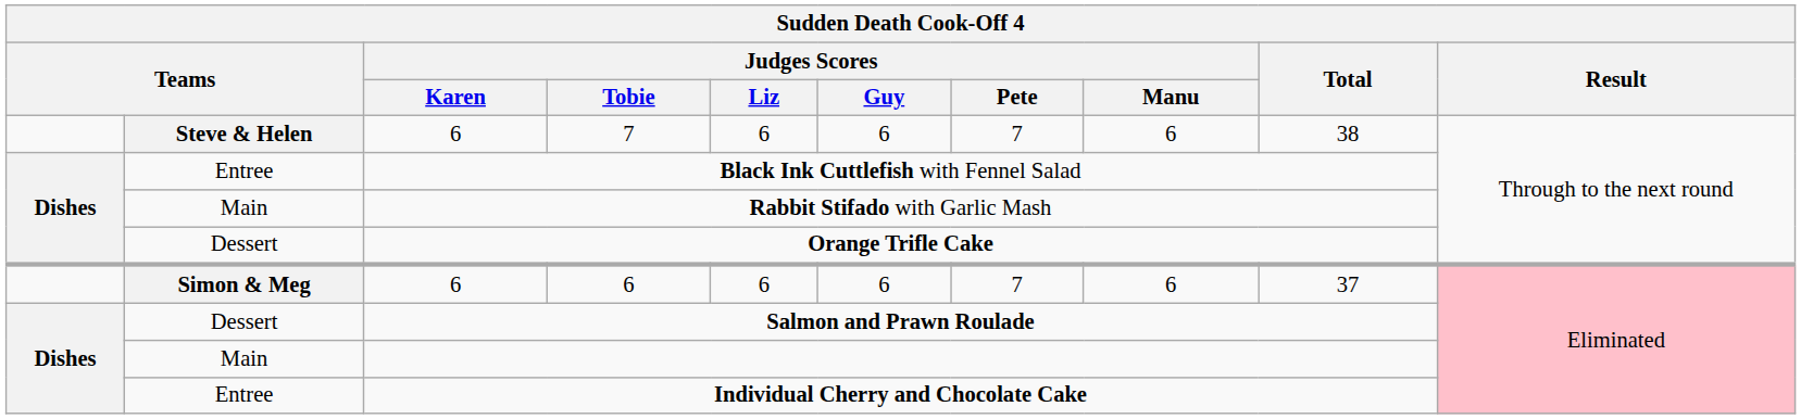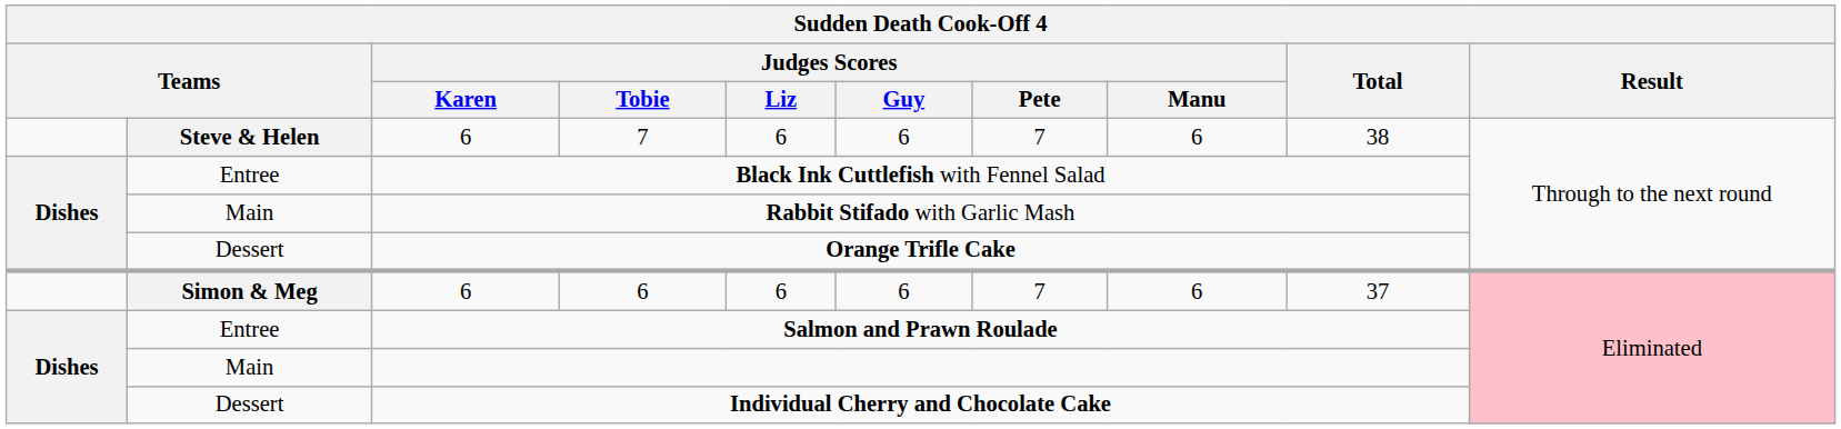Salmon and Prawn Roulade | column 2: Dessert -> Entree
Individual Cherry and Chocolate Cake | column 2: Entree -> Dessert
